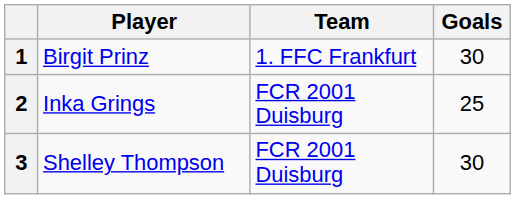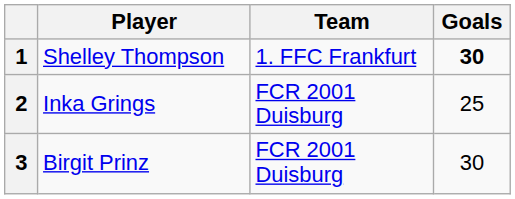1 | Player: Birgit Prinz -> Shelley Thompson
1 | Goals: normal -> bold
3 | Player: Shelley Thompson -> Birgit Prinz
